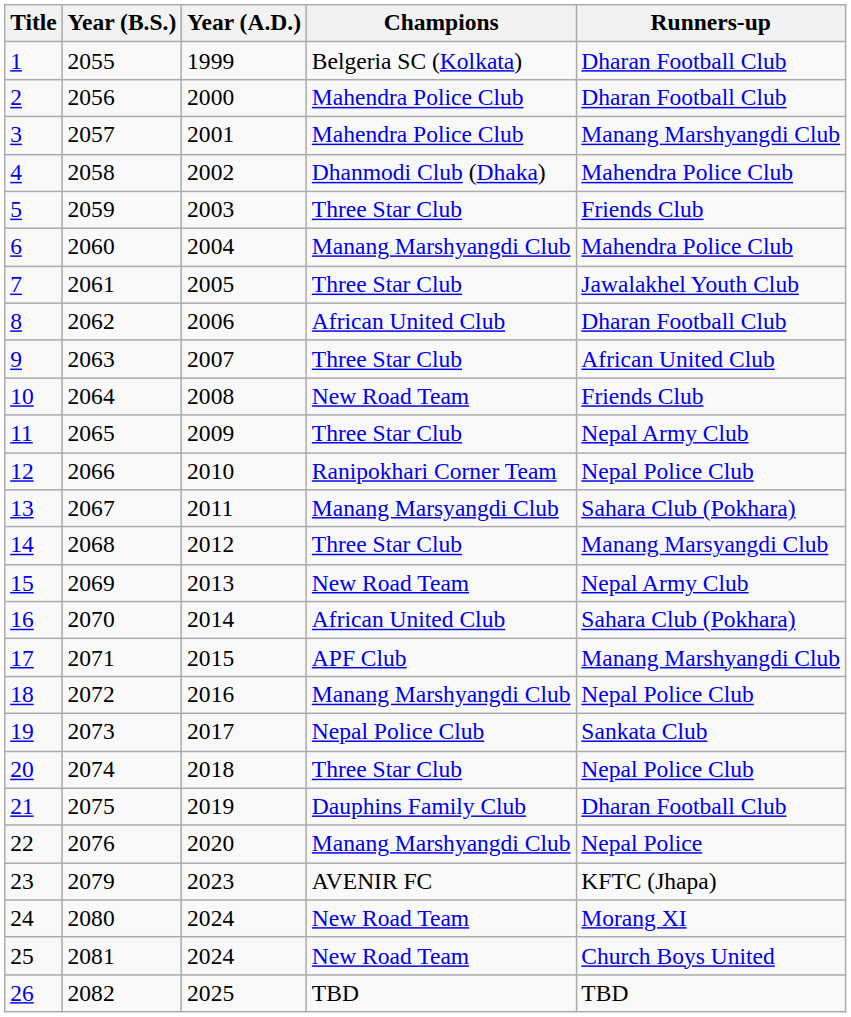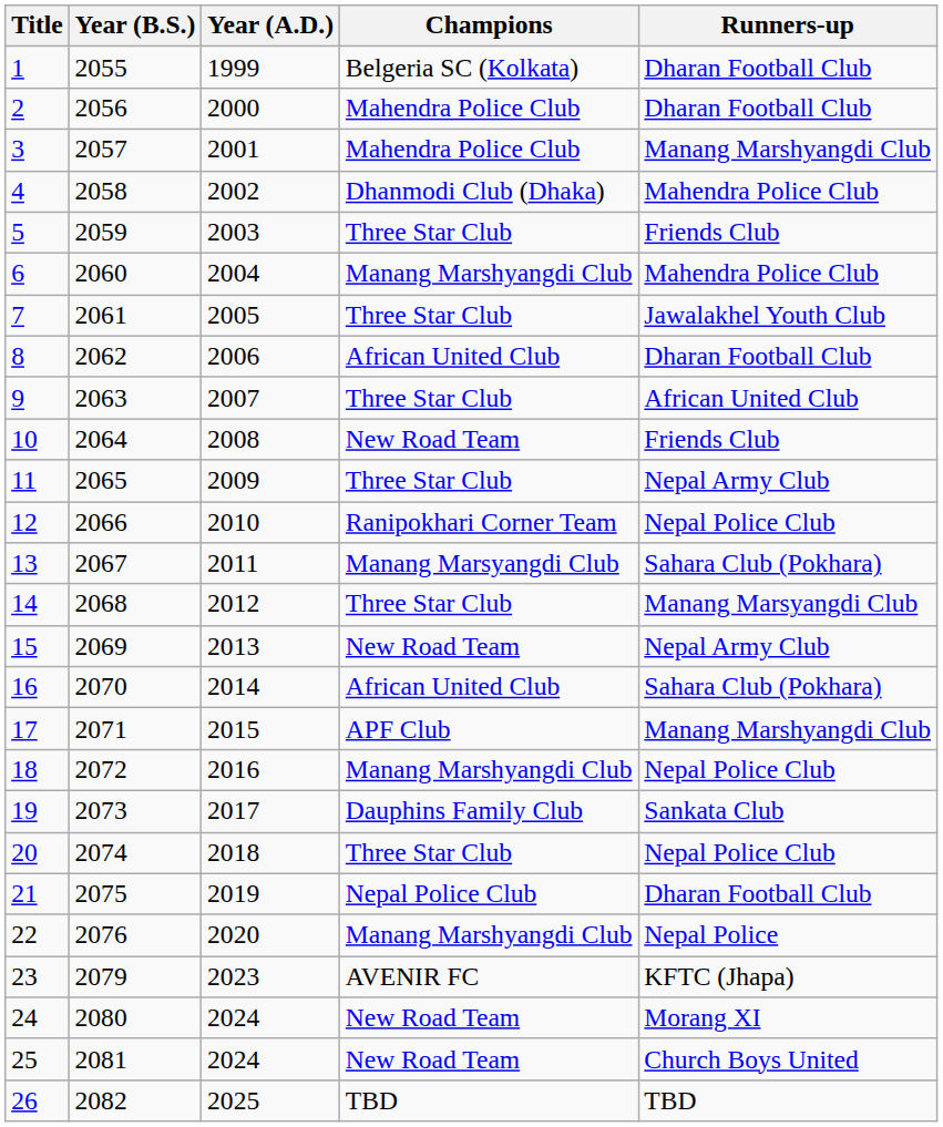19 | Champions: Nepal Police Club -> Dauphins Family Club
21 | Champions: Dauphins Family Club -> Nepal Police Club
